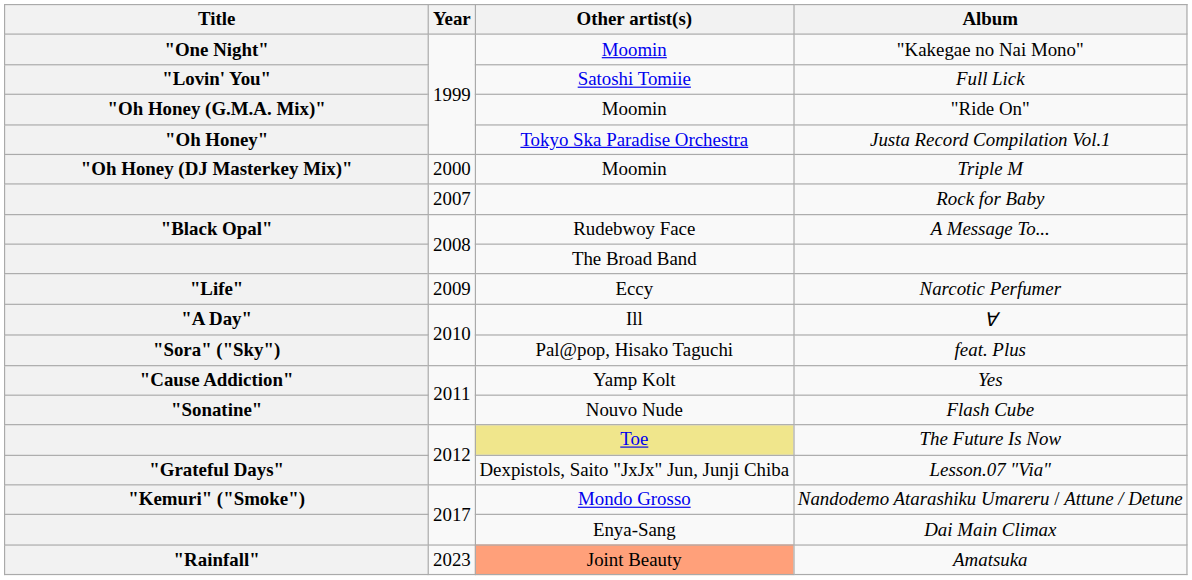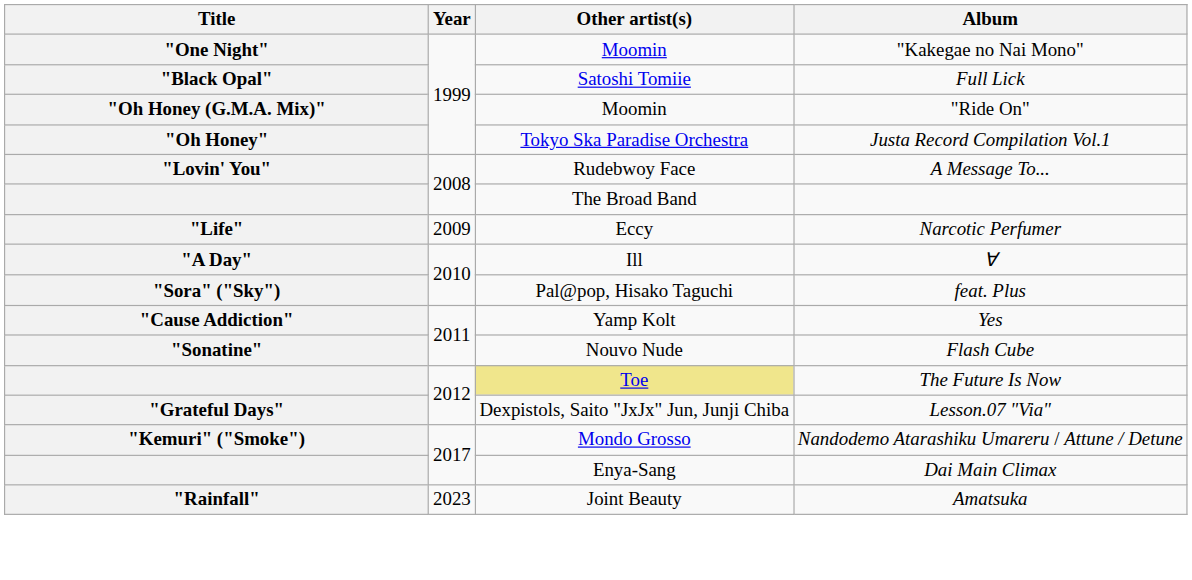Full Lick | Title: "Lovin' You" -> "Black Opal"
- row: "Oh Honey (DJ Masterkey Mix)" | 2000 | Moomin | Triple M
- row: 2007 | Rock for Baby
A Message To... | Title: "Black Opal" -> "Lovin' You"
Amatsuka | Other artist(s): lightsalmon background -> no background
